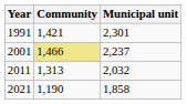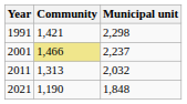1991 | Municipal unit: 2,301 -> 2,298
2021 | Municipal unit: 1,858 -> 1,848
